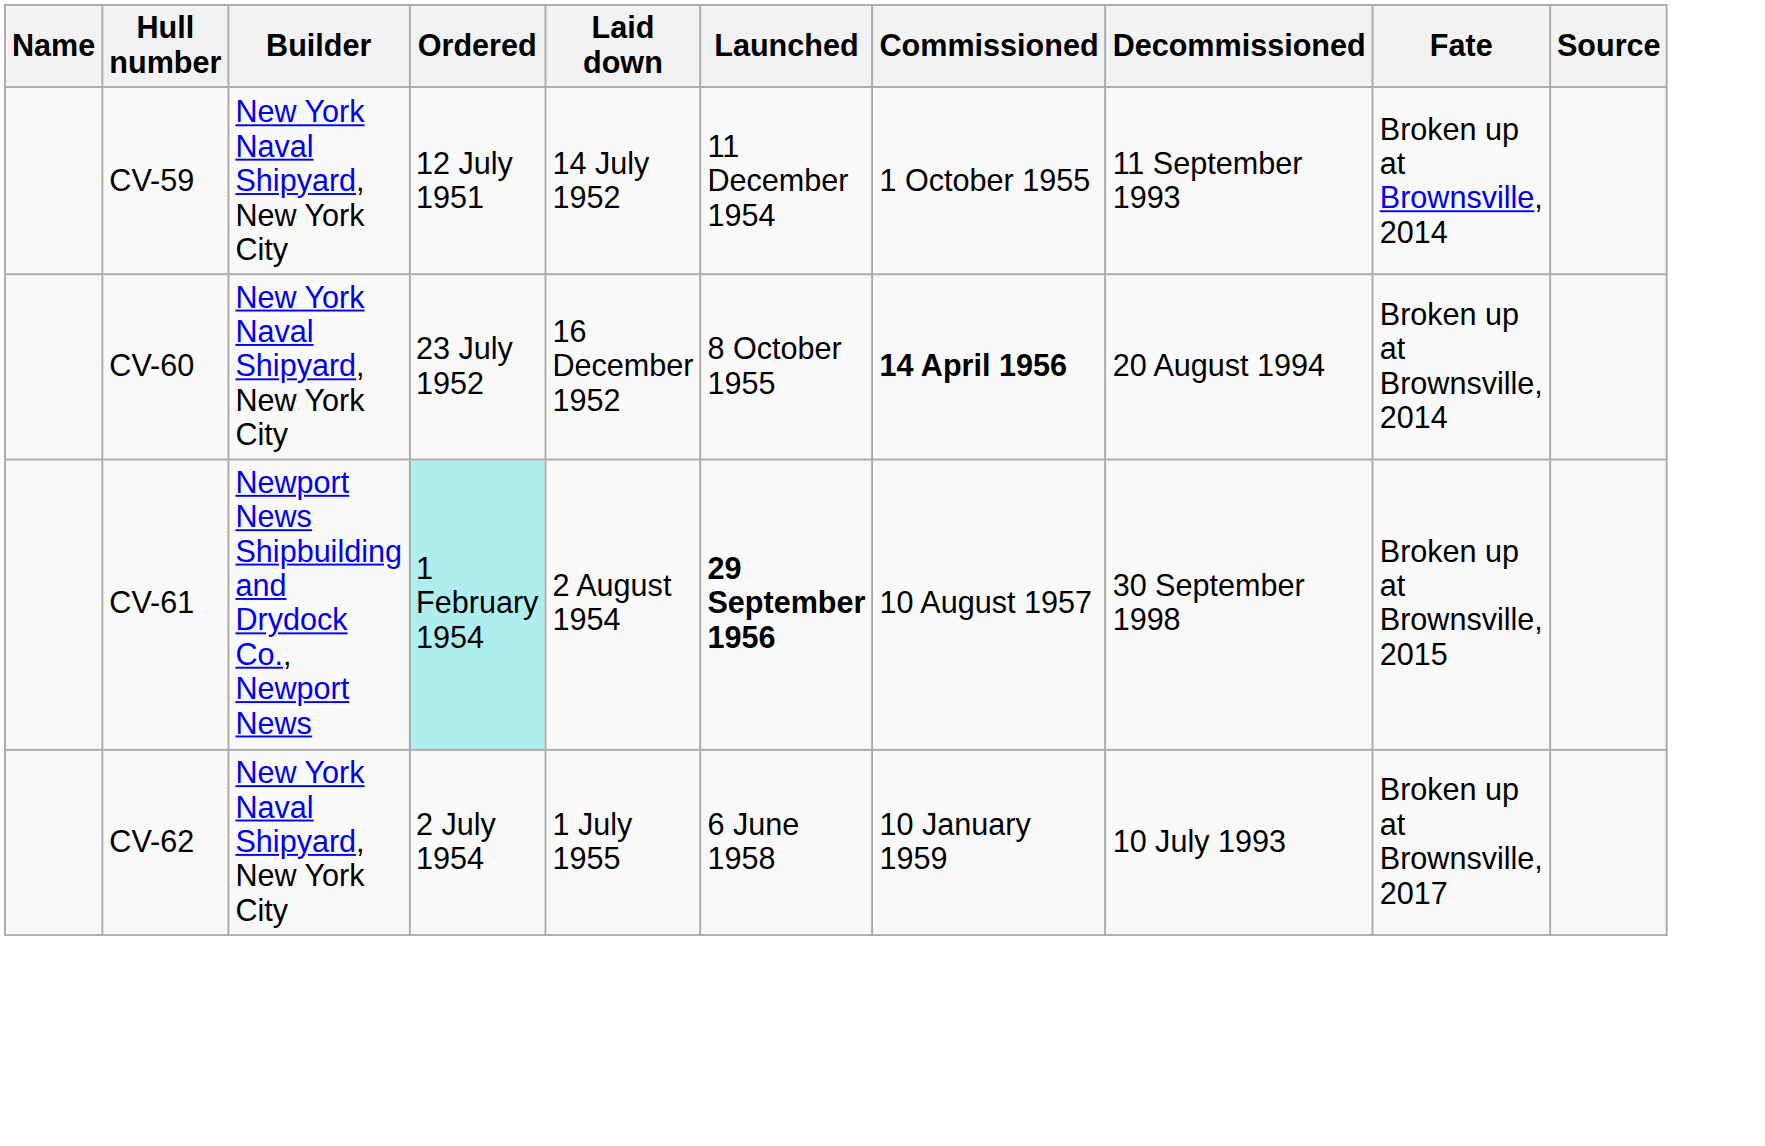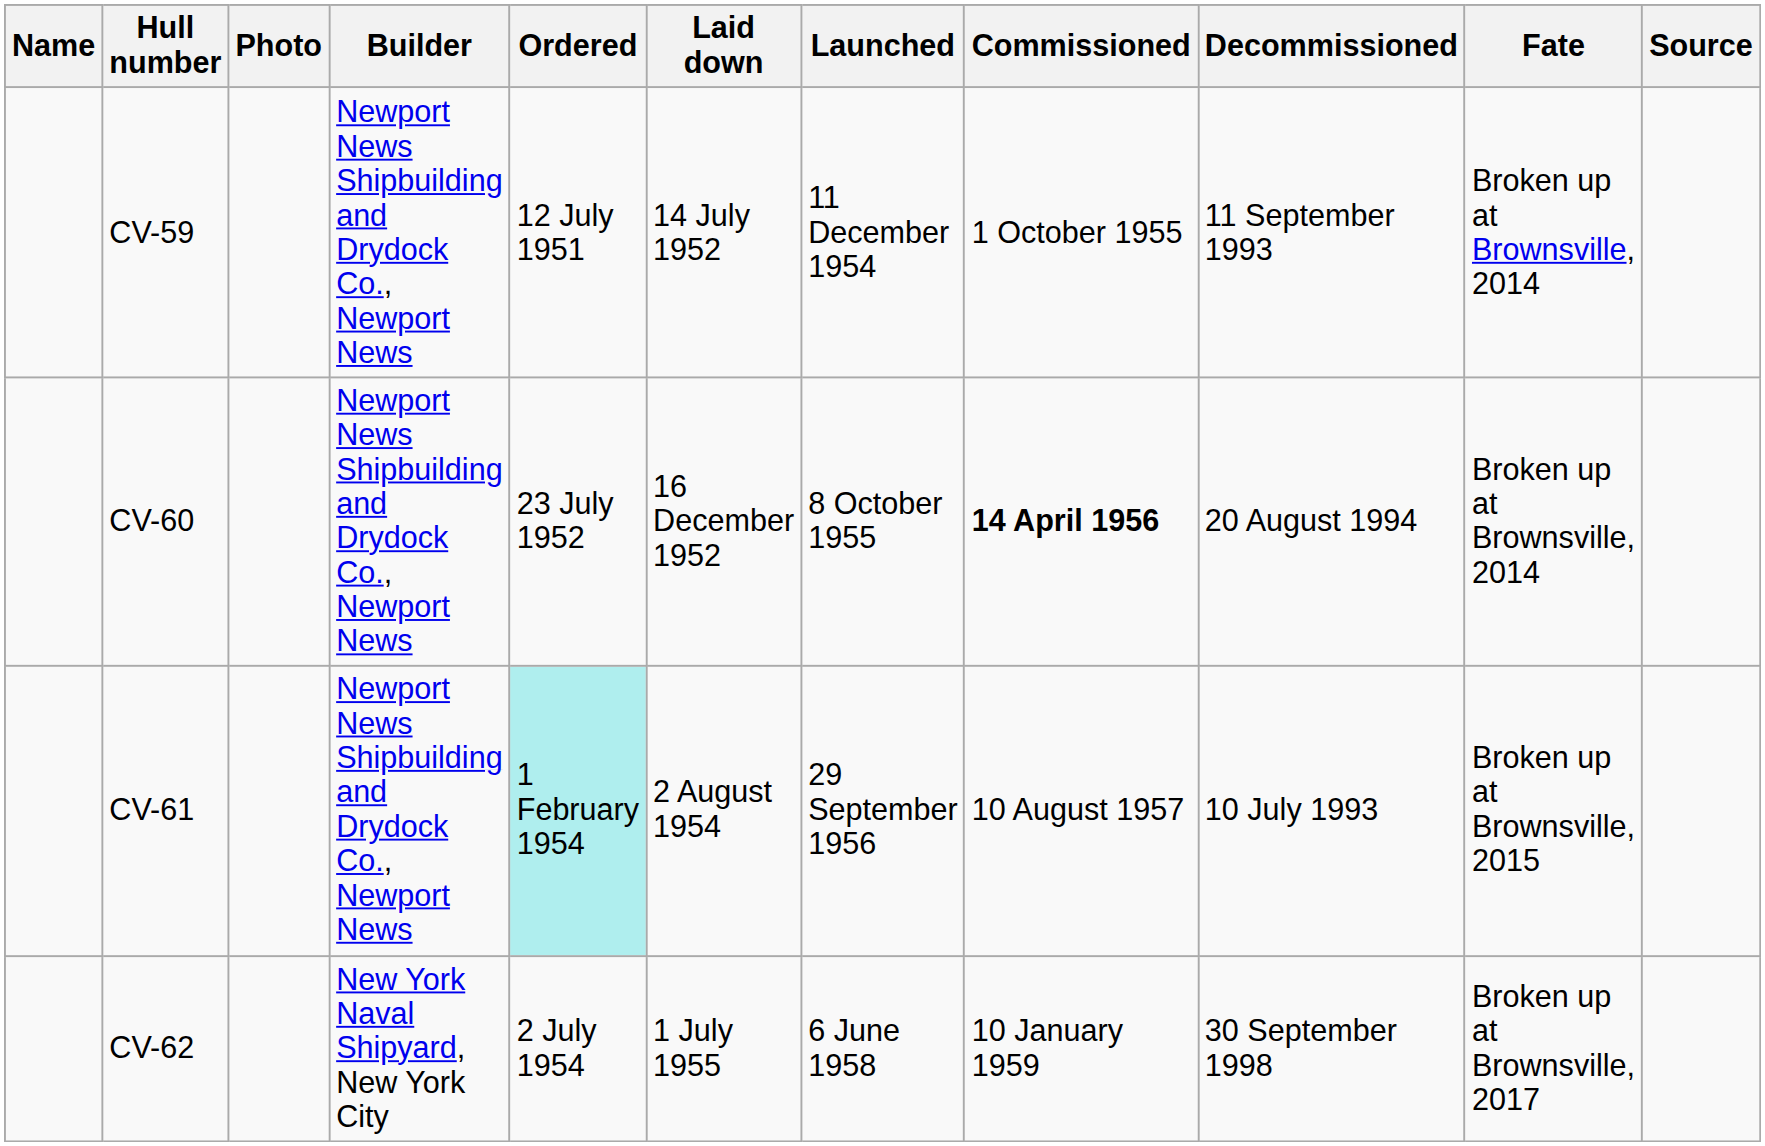+ column: Photo
CV-59 | Builder: New York Naval Shipyard, New York City -> Newport News Shipbuilding and Drydock Co., Newport News
CV-60 | Builder: New York Naval Shipyard, New York City -> Newport News Shipbuilding and Drydock Co., Newport News
CV-61 | Launched: bold -> normal
CV-61 | Decommissioned: 30 September 1998 -> 10 July 1993
CV-62 | Decommissioned: 10 July 1993 -> 30 September 1998
